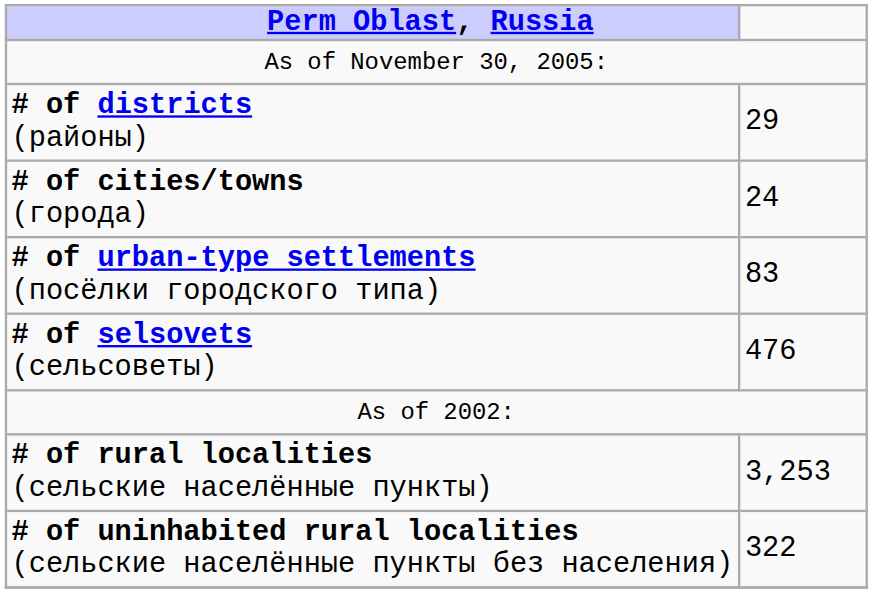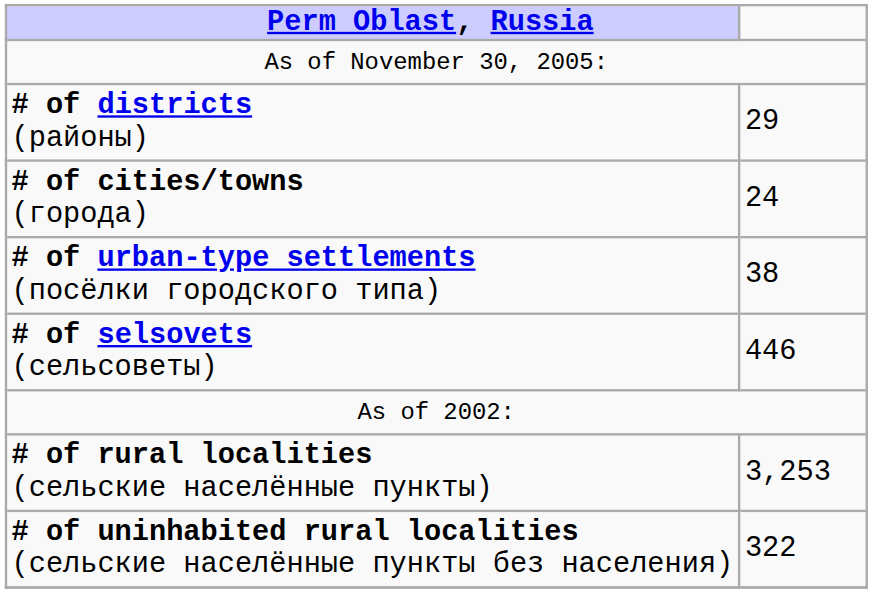# of urban-type settlements (посёлки городского типа) | column 2: 83 -> 38
# of selsovets (сельсоветы) | column 2: 476 -> 446
